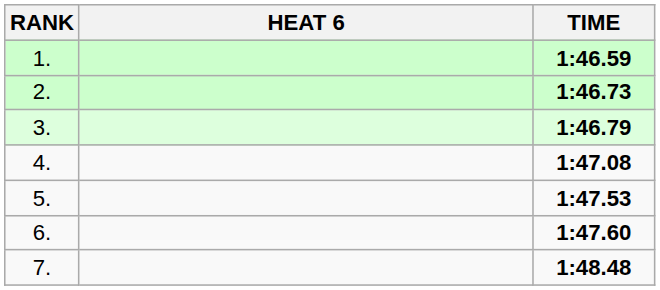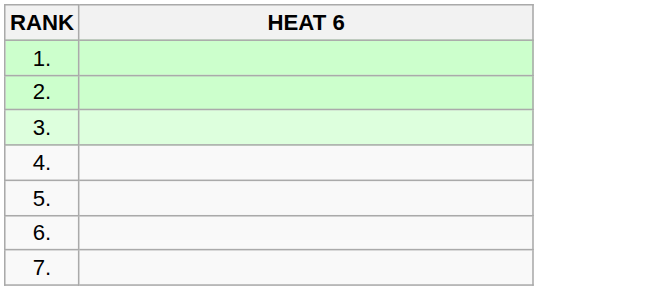- column: TIME | 1:46.59 | 1:46.73 | 1:46.79 | 1:47.08 | 1:47.53 | 1:47.60 | 1:48.48
